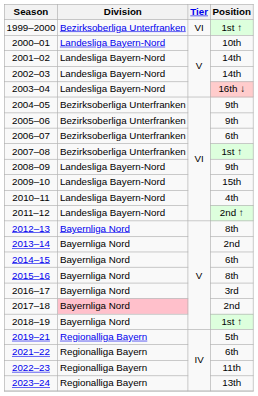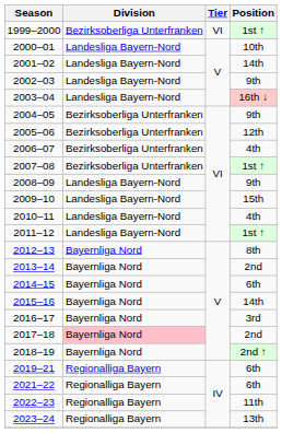2002–03 | Position: 14th -> 9th
2005–06 | Position: 9th -> 12th
2006–07 | Position: 6th -> 4th
2011–12 | Position: 2nd ↑ -> 1st ↑
2015–16 | Position: 8th -> 14th
2018–19 | Position: 1st ↑ -> 2nd ↑
2019–21 | Position: 5th -> 6th
